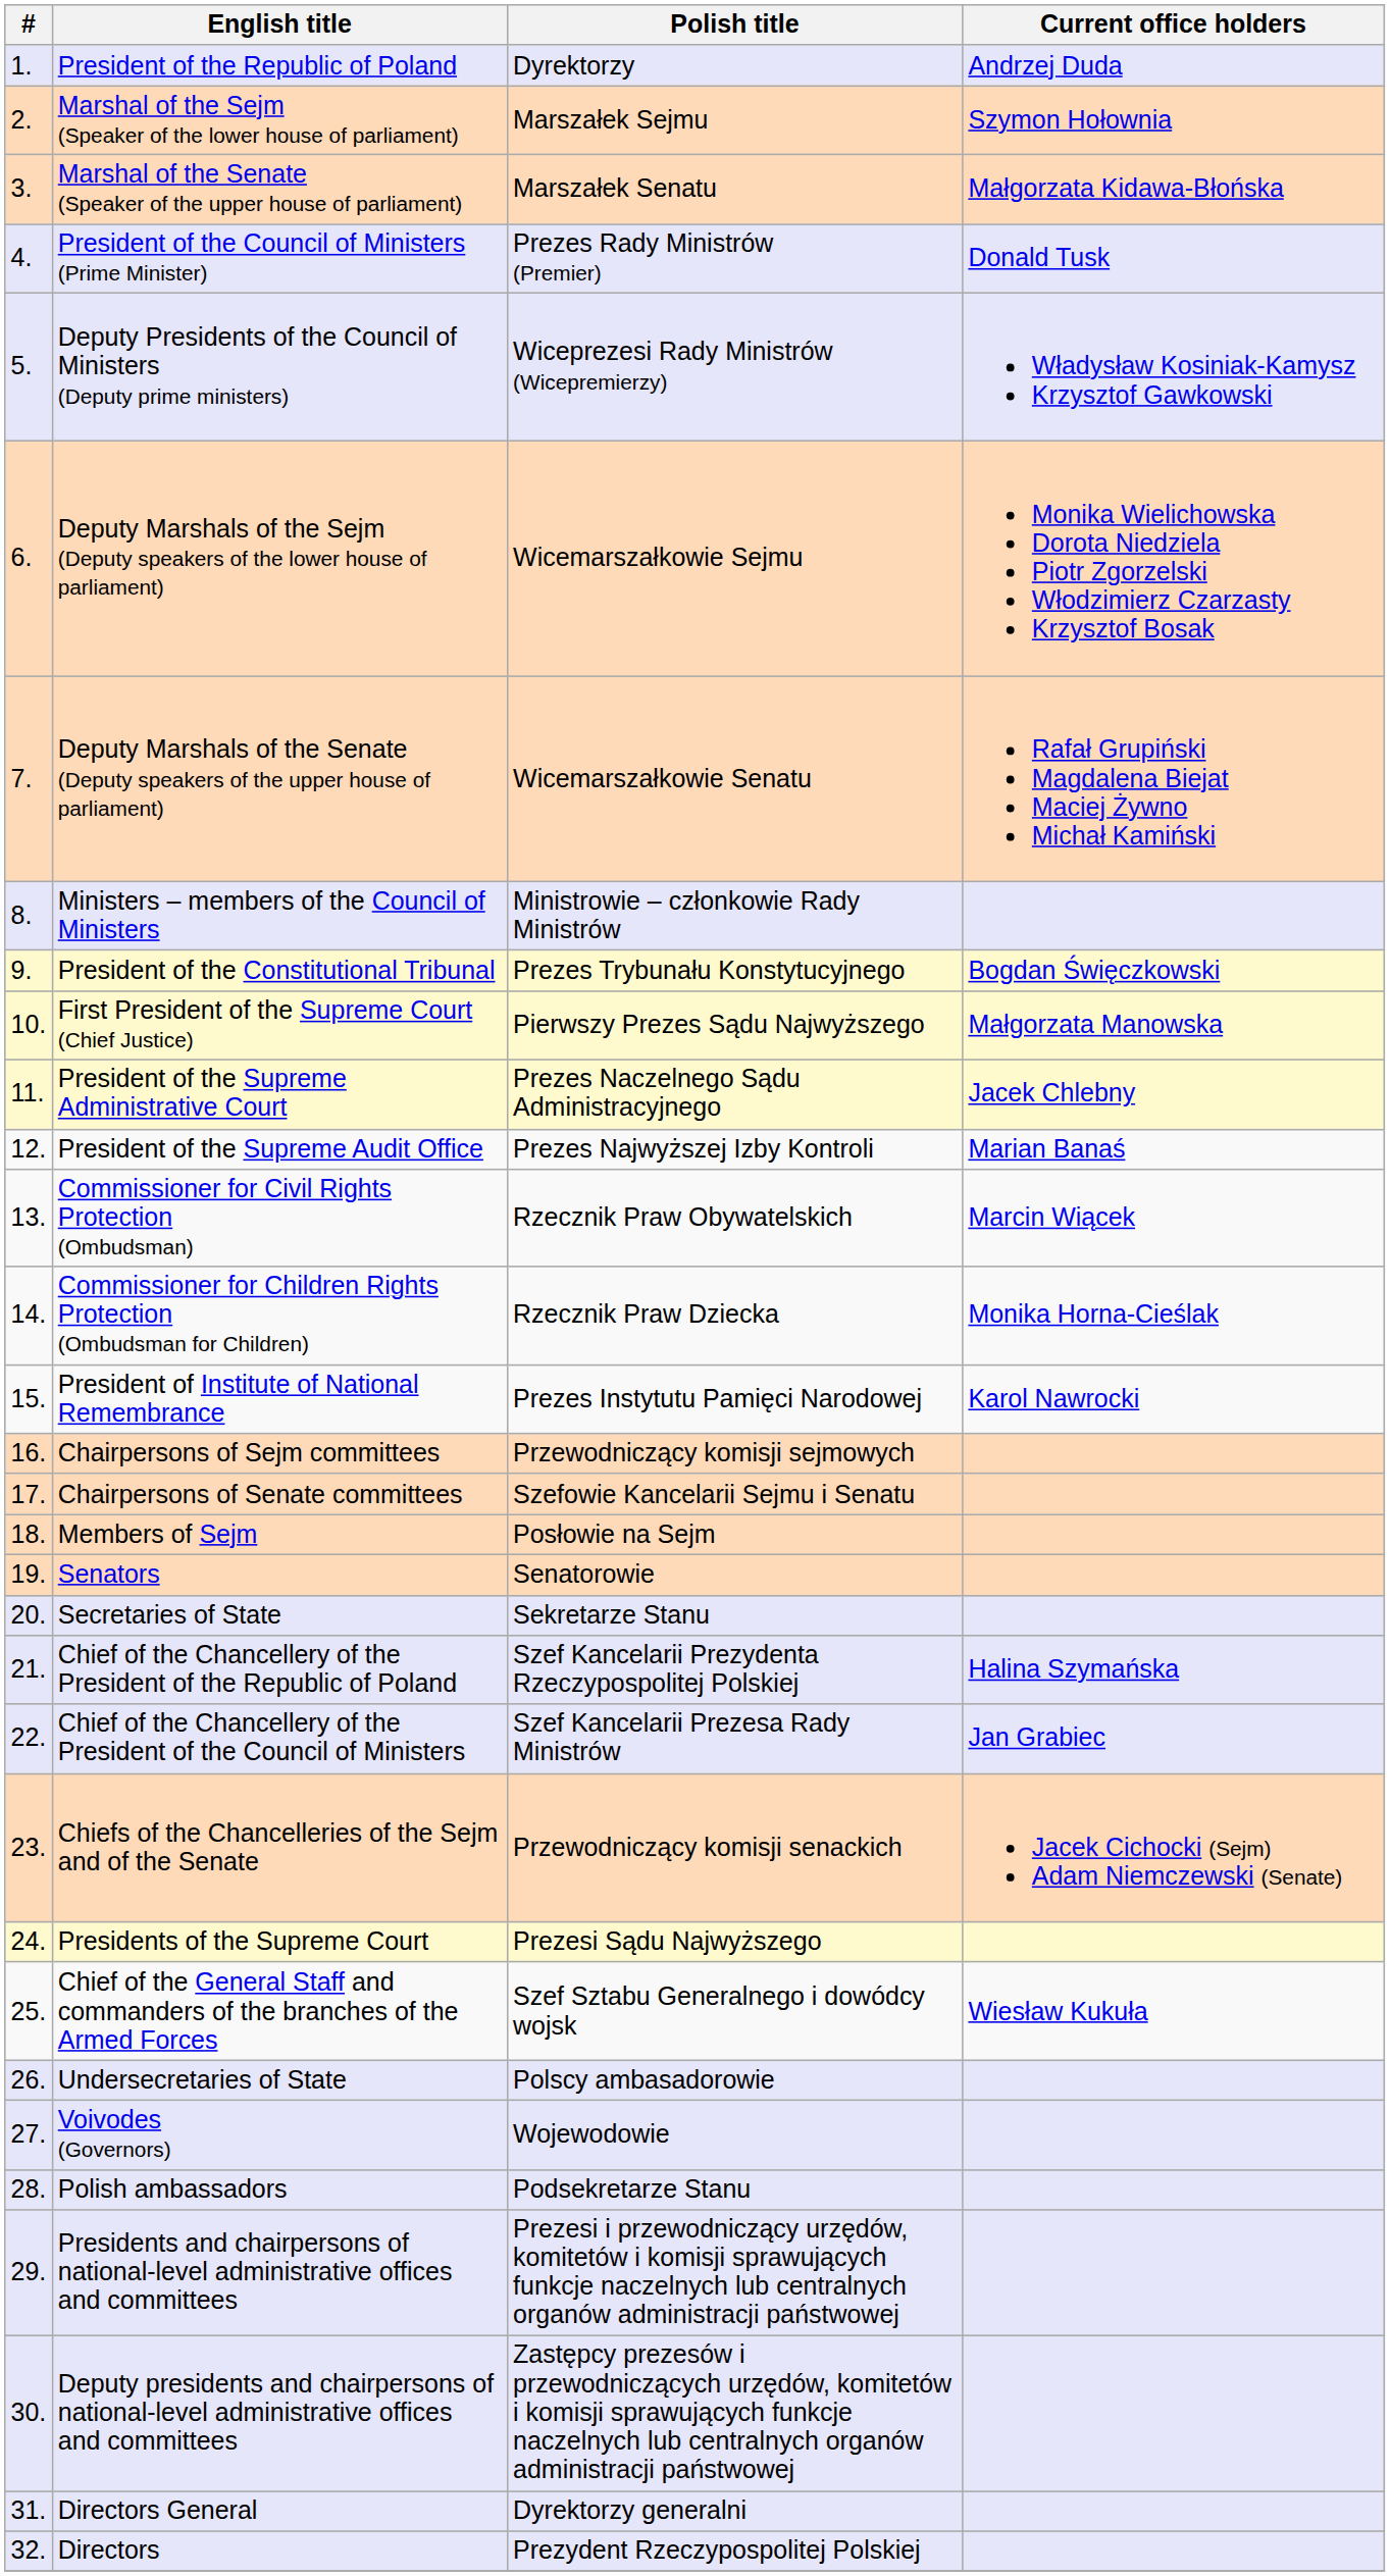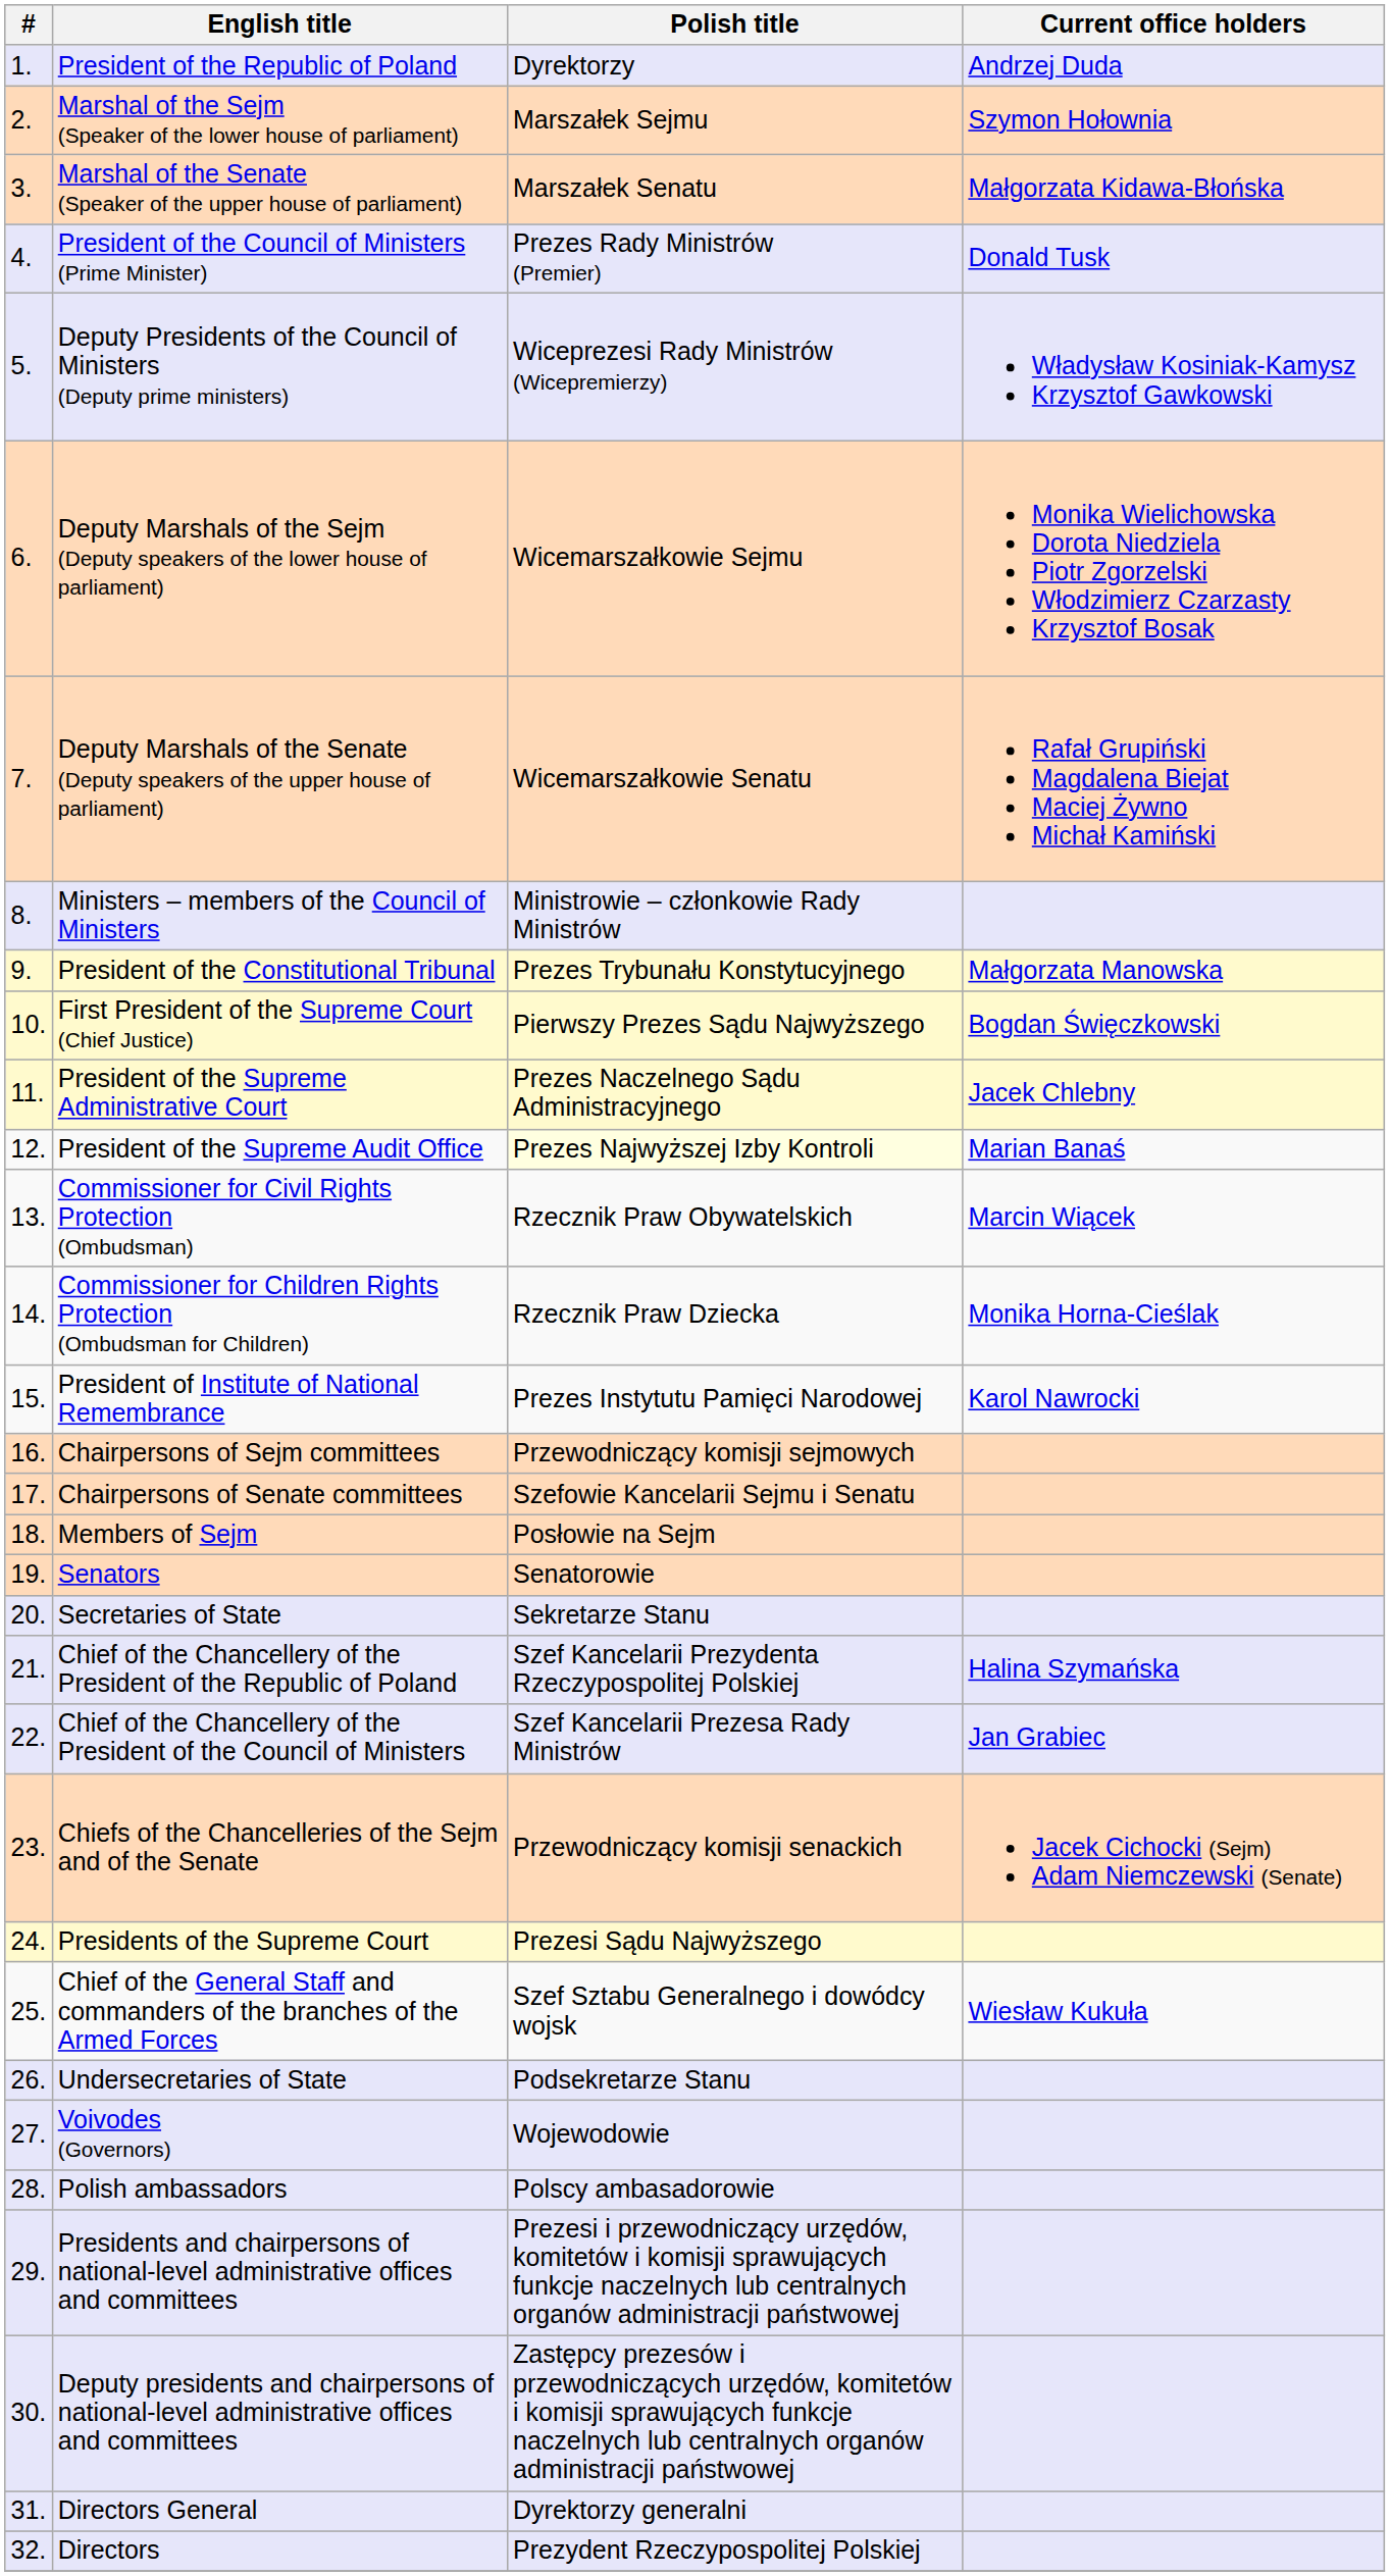President of the Constitutional Tribunal | Current office holders: Bogdan Święczkowski -> Małgorzata Manowska
First President of the Supreme Court (Chief Justice) | Current office holders: Małgorzata Manowska -> Bogdan Święczkowski
President of the Supreme Audit Office | Polish title: no background -> lightyellow background
Undersecretaries of State | Polish title: Polscy ambasadorowie -> Podsekretarze Stanu
Polish ambassadors | Polish title: Podsekretarze Stanu -> Polscy ambasadorowie
